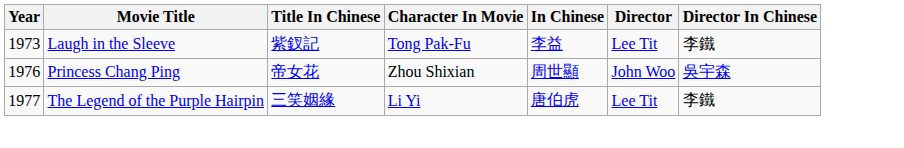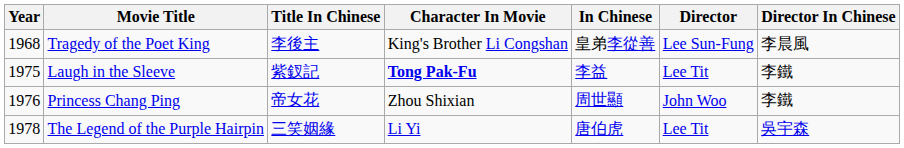+ row: 1968 | Tragedy of the Poet King | 李後主 | King's Brother Li Congshan | 皇弟李從善 | Lee Sun-Fung | 李晨風
Laugh in the Sleeve | Year: 1973 -> 1975
Laugh in the Sleeve | Character In Movie: normal -> bold
Princess Chang Ping | Director In Chinese: 吳宇森 -> 李鐵
The Legend of the Purple Hairpin | Year: 1977 -> 1978
The Legend of the Purple Hairpin | Director In Chinese: 李鐵 -> 吳宇森
